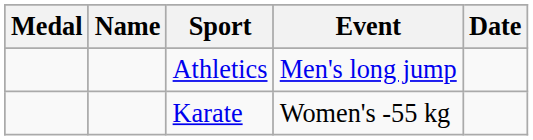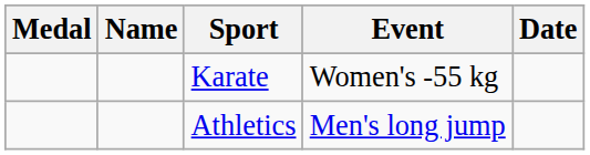rows swapped: Karate <-> Athletics
